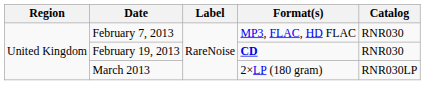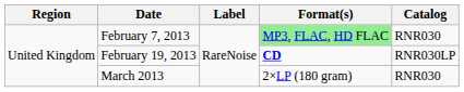February 7, 2013 | Format(s): no background -> lightgreen background
February 19, 2013 | Catalog: RNR030 -> RNR030LP
March 2013 | Catalog: RNR030LP -> RNR030
